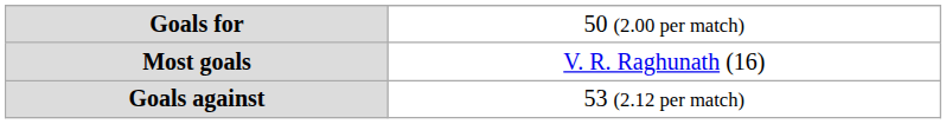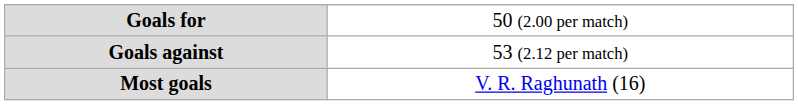rows swapped: Goals against <-> Most goals
